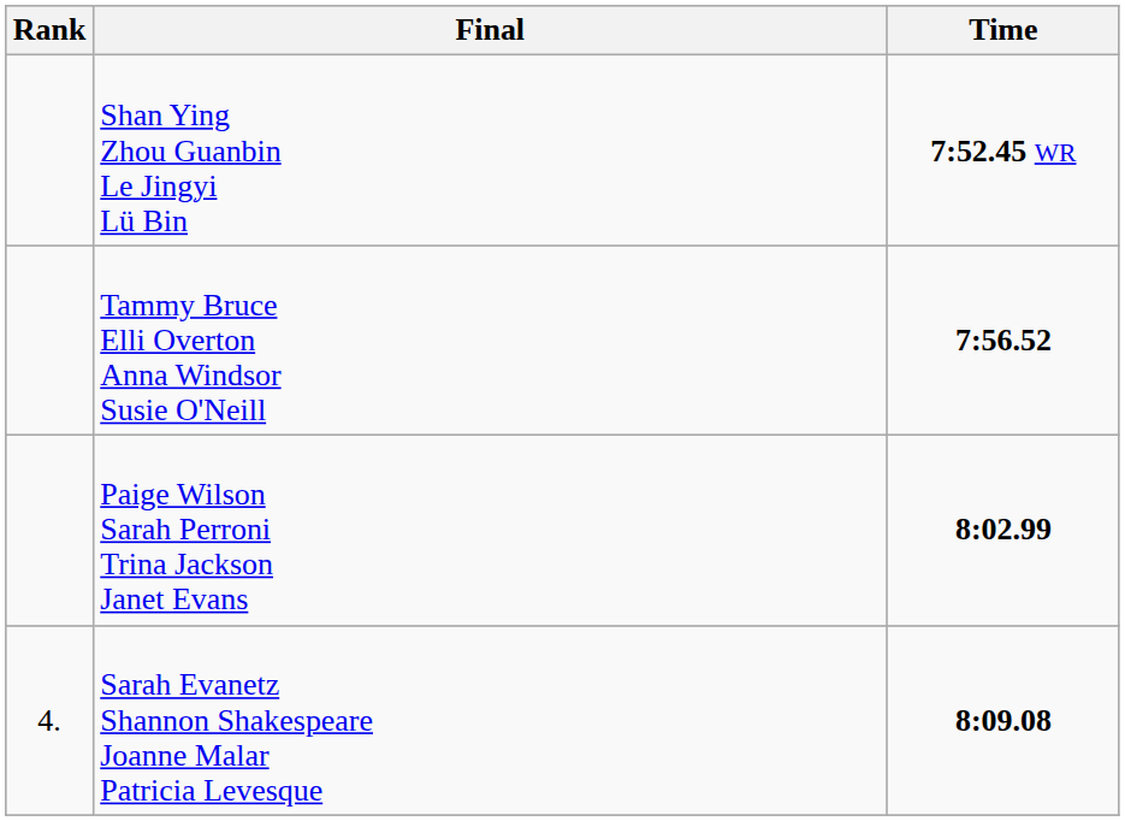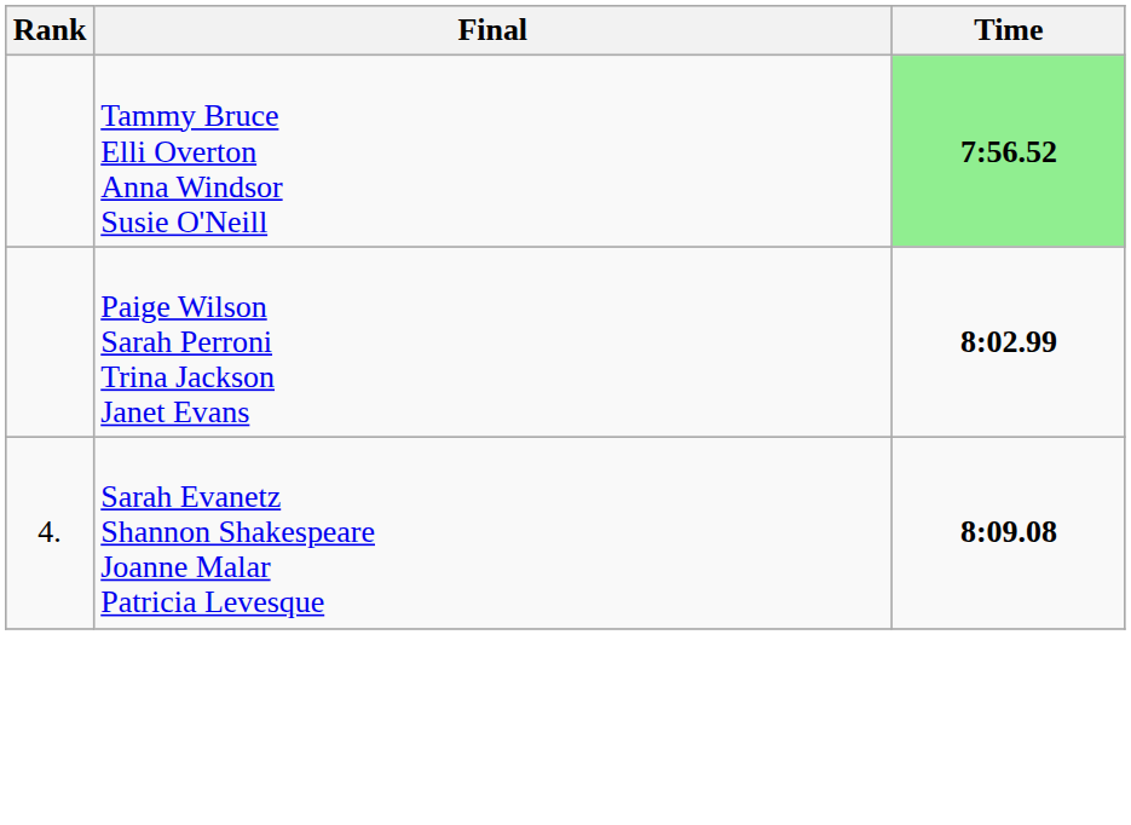- row: Shan Ying Zhou Guanbin Le Jingyi Lü Bin | 7:52.45 WR
Tammy Bruce Elli Overton Anna Windsor Susie O'Neill | Time: no background -> lightgreen background
